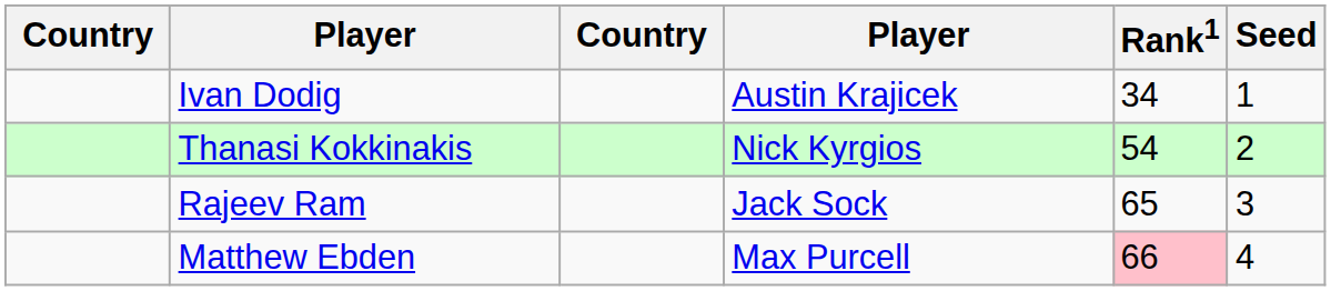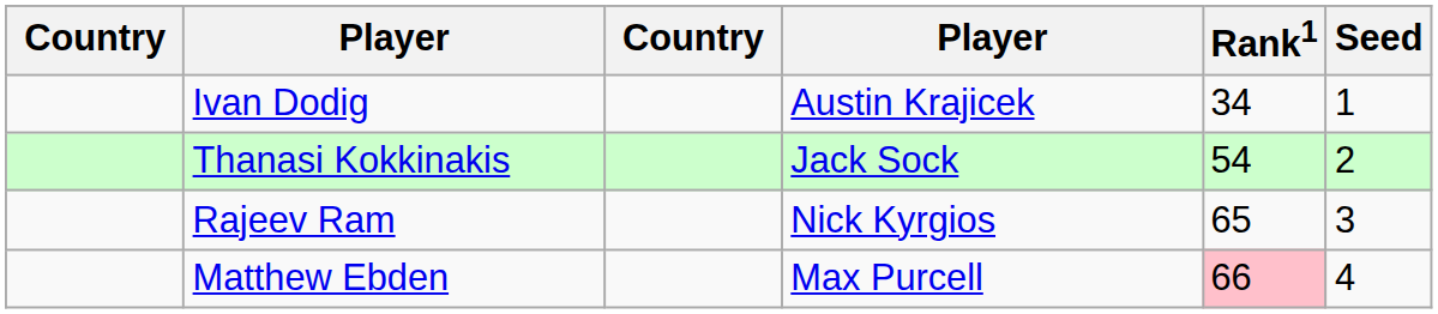Thanasi Kokkinakis | column 4: Nick Kyrgios -> Jack Sock
Rajeev Ram | column 4: Jack Sock -> Nick Kyrgios
